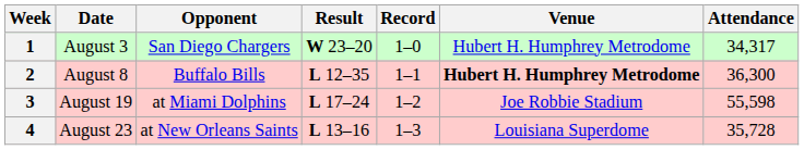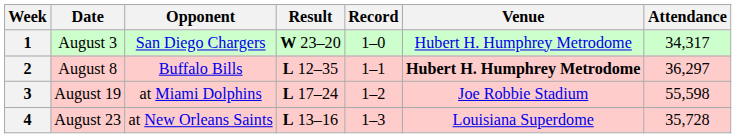2 | Attendance: 36,300 -> 36,297
